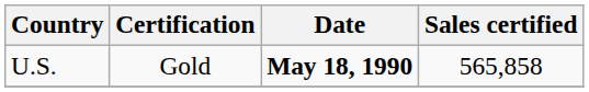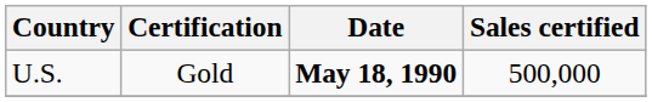U.S. | Sales certified: 565,858 -> 500,000
